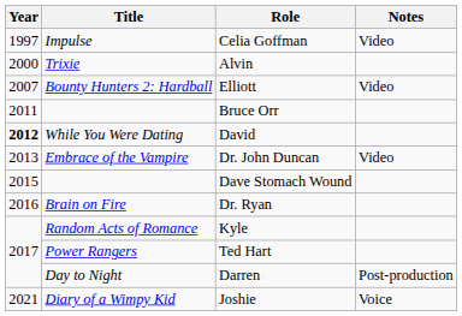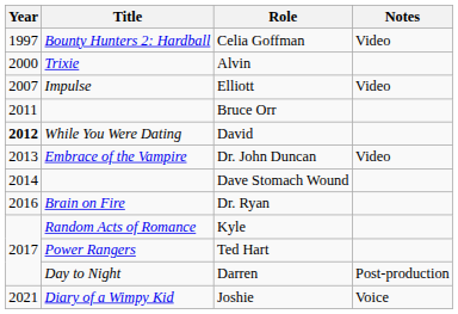Celia Goffman | Title: Impulse -> Bounty Hunters 2: Hardball
Elliott | Title: Bounty Hunters 2: Hardball -> Impulse
Dave Stomach Wound | Year: 2015 -> 2014
